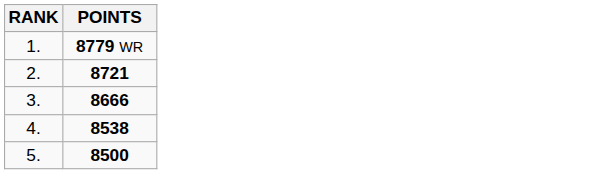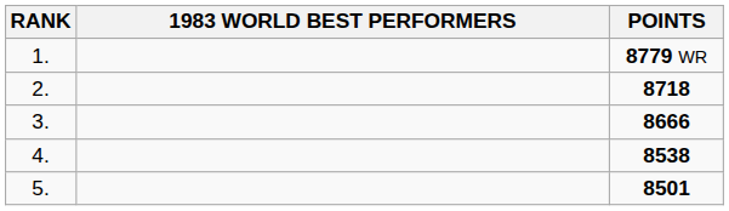+ column: 1983 WORLD BEST PERFORMERS
2. | POINTS: 8721 -> 8718
5. | POINTS: 8500 -> 8501
